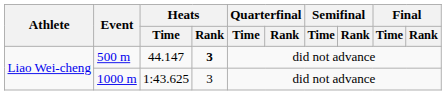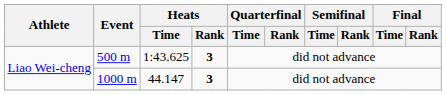500 m | Heats / Time: 44.147 -> 1:43.625
1000 m | Heats / Time: 1:43.625 -> 44.147
1000 m | Heats / Rank: normal -> bold
